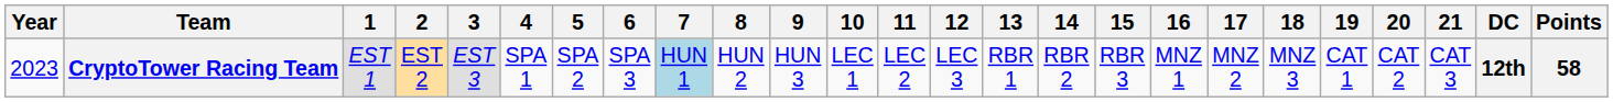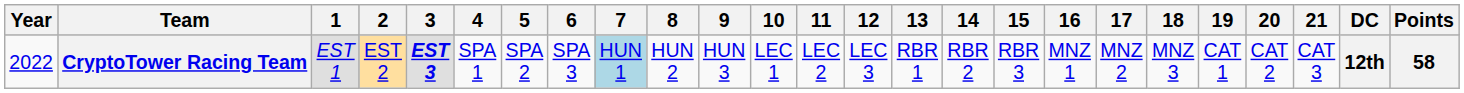CryptoTower Racing Team | Year: 2023 -> 2022
CryptoTower Racing Team | 3: normal -> bold
